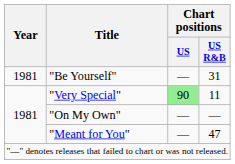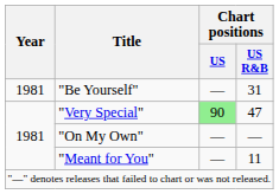"Very Special" | Chart positions / US R&B: 11 -> 47
"Meant for You" | Chart positions / US R&B: 47 -> 11
